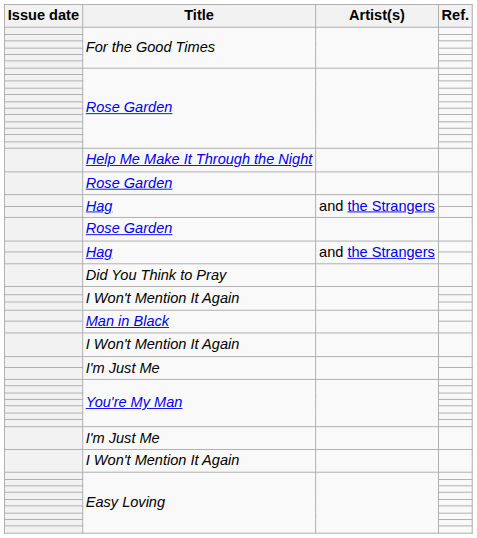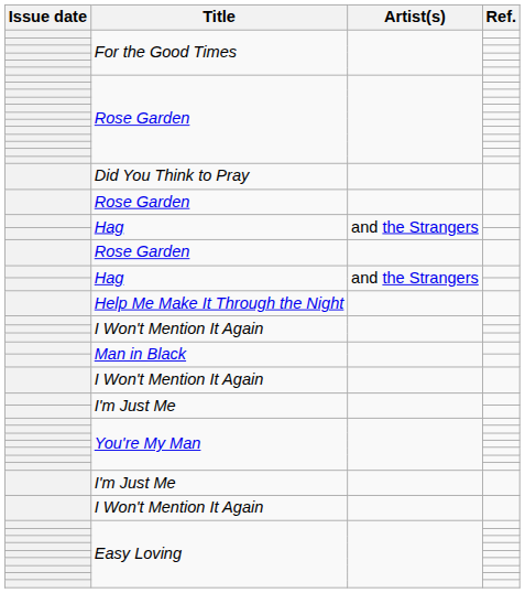rows swapped: Help Me Make It Through the Night <-> Did You Think to Pray
